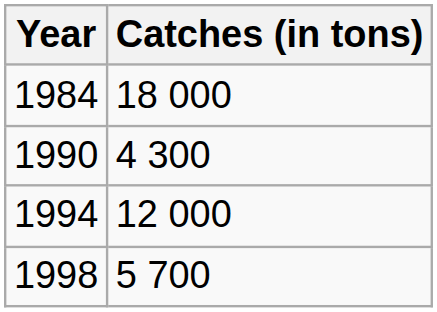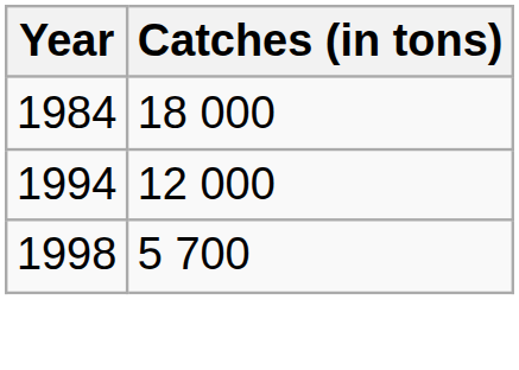- row: 1990 | 4 300
